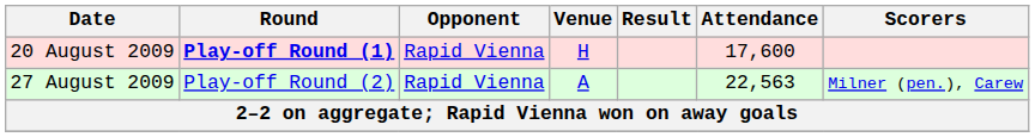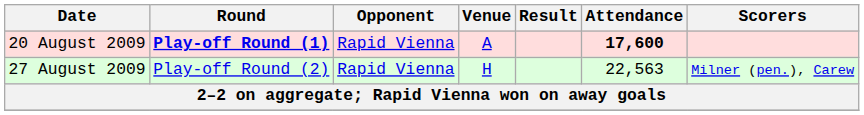20 August 2009 | Venue: H -> A
20 August 2009 | Attendance: normal -> bold
27 August 2009 | Venue: A -> H
